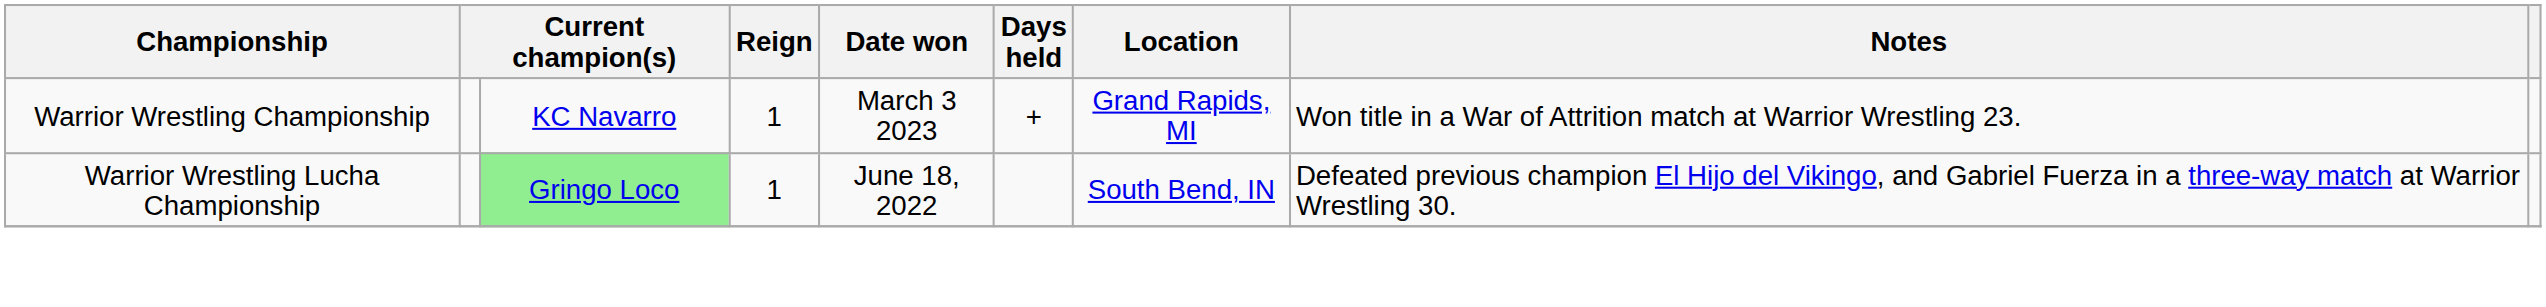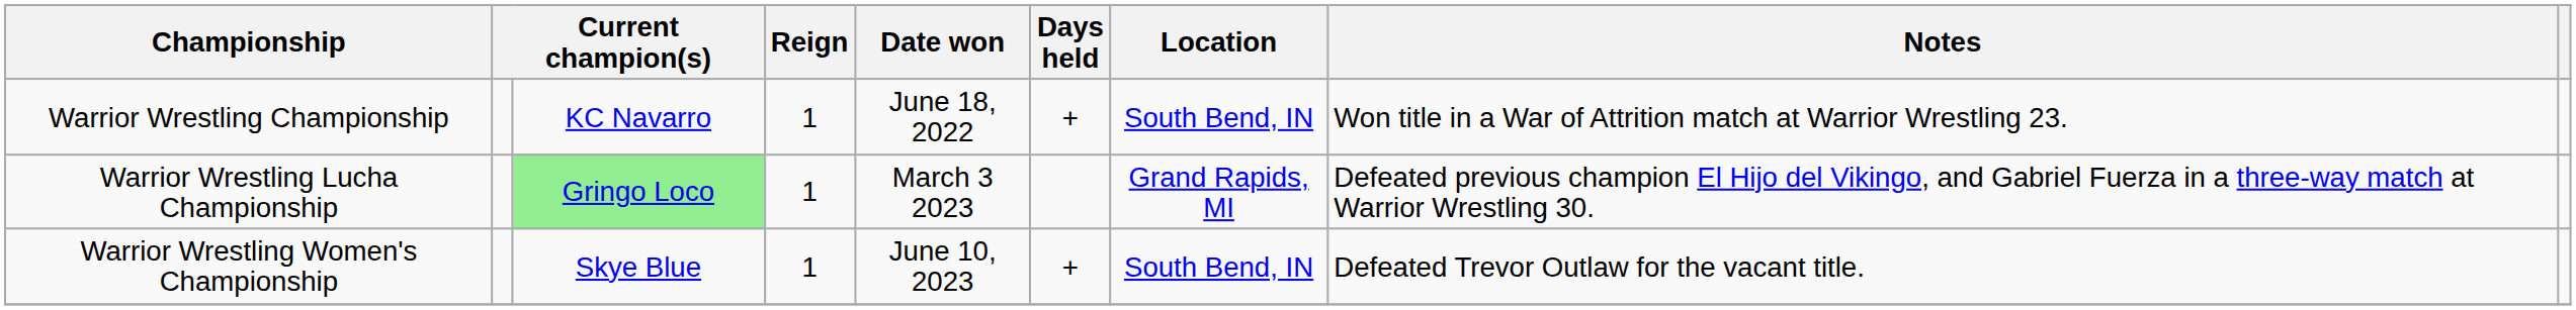Warrior Wrestling Championship | Date won: March 3 2023 -> June 18, 2022
Warrior Wrestling Championship | Location: Grand Rapids, MI -> South Bend, IN
Warrior Wrestling Lucha Championship | Date won: June 18, 2022 -> March 3 2023
Warrior Wrestling Lucha Championship | Location: South Bend, IN -> Grand Rapids, MI
+ row: Warrior Wrestling Women's Championship | Skye Blue | 1 | June 10, 2023 | + | South Bend, IN | Defeated Trevor Outlaw for the vacant title.
